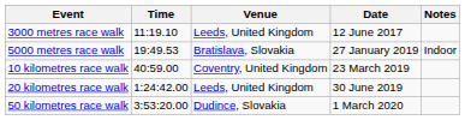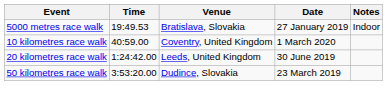- row: 3000 metres race walk | 11:19.10 | Leeds, United Kingdom | 12 June 2017
10 kilometres race walk | Date: 23 March 2019 -> 1 March 2020
50 kilometres race walk | Date: 1 March 2020 -> 23 March 2019
